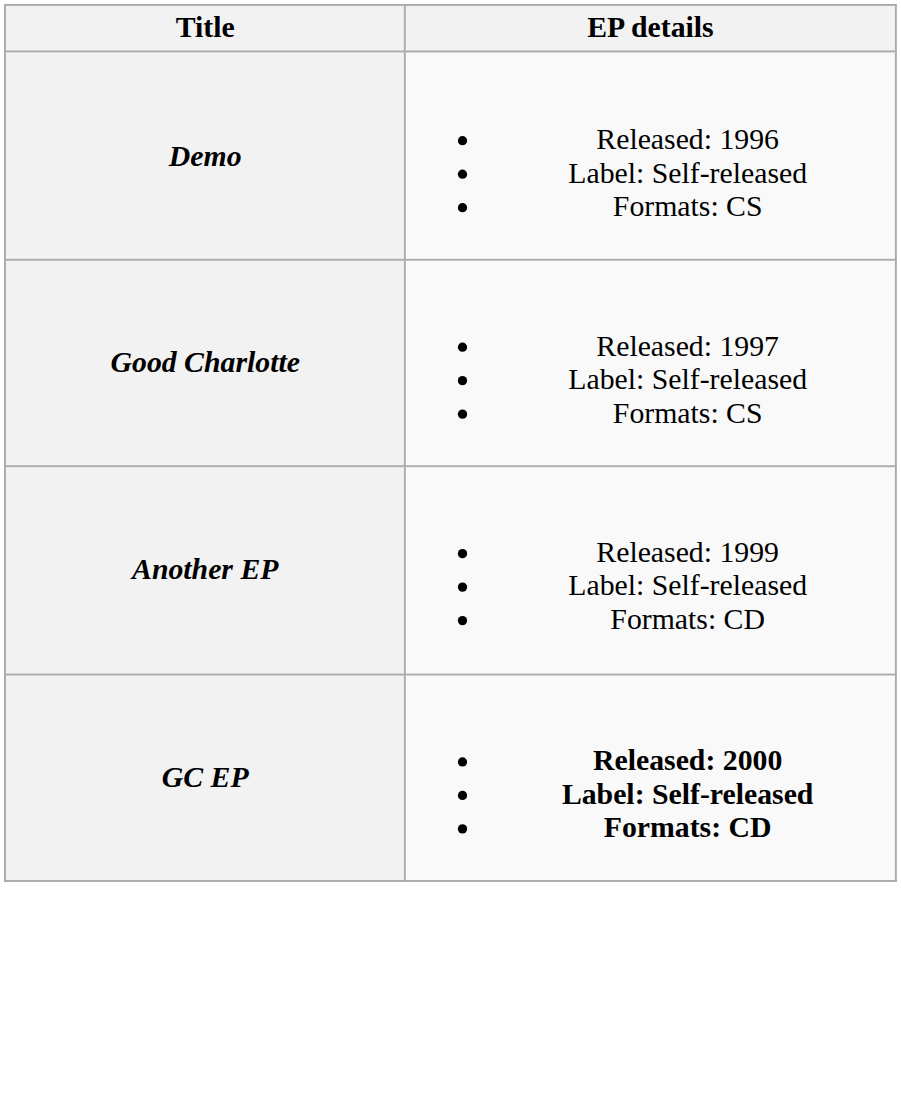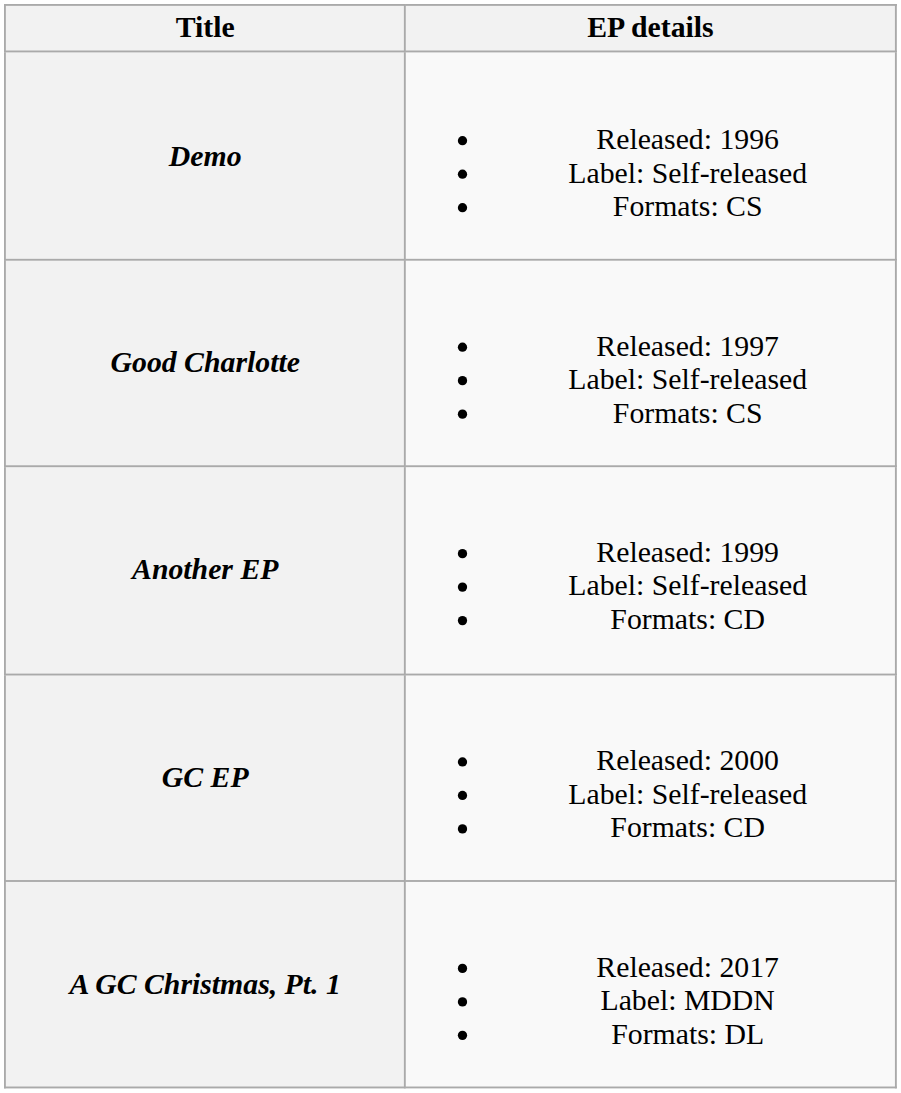GC EP | EP details: bold -> normal
+ row: A GC Christmas, Pt. 1 | Released: 2017 Label: MDDN Formats: DL
